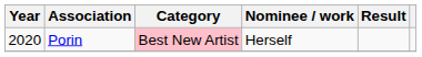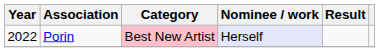Porin | Year: 2020 -> 2022
Porin | Nominee / work: no background -> lavender background
